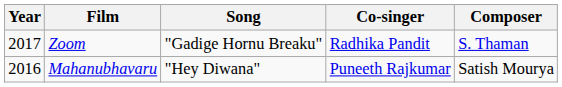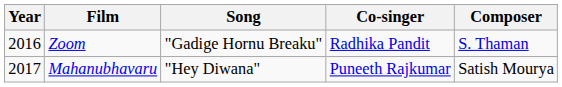Zoom | Year: 2017 -> 2016
Mahanubhavaru | Year: 2016 -> 2017
